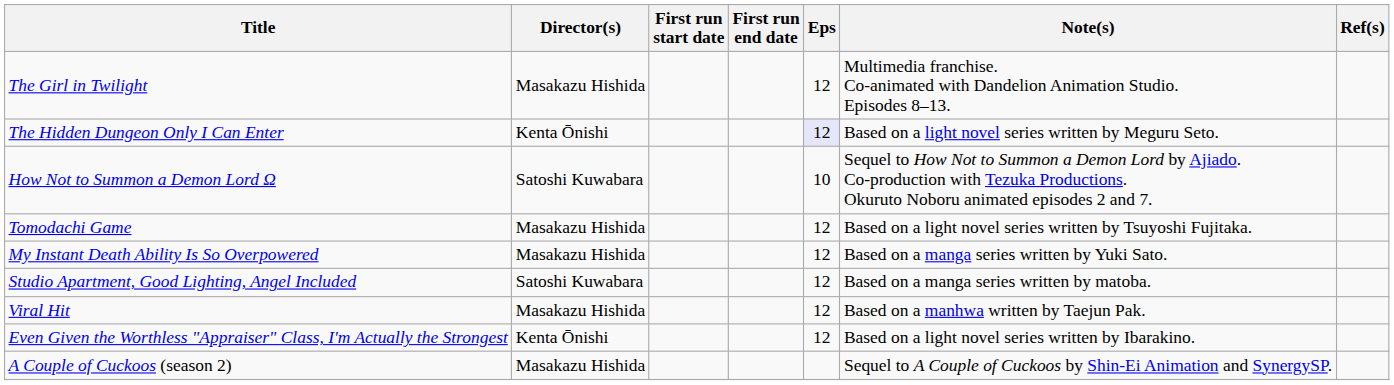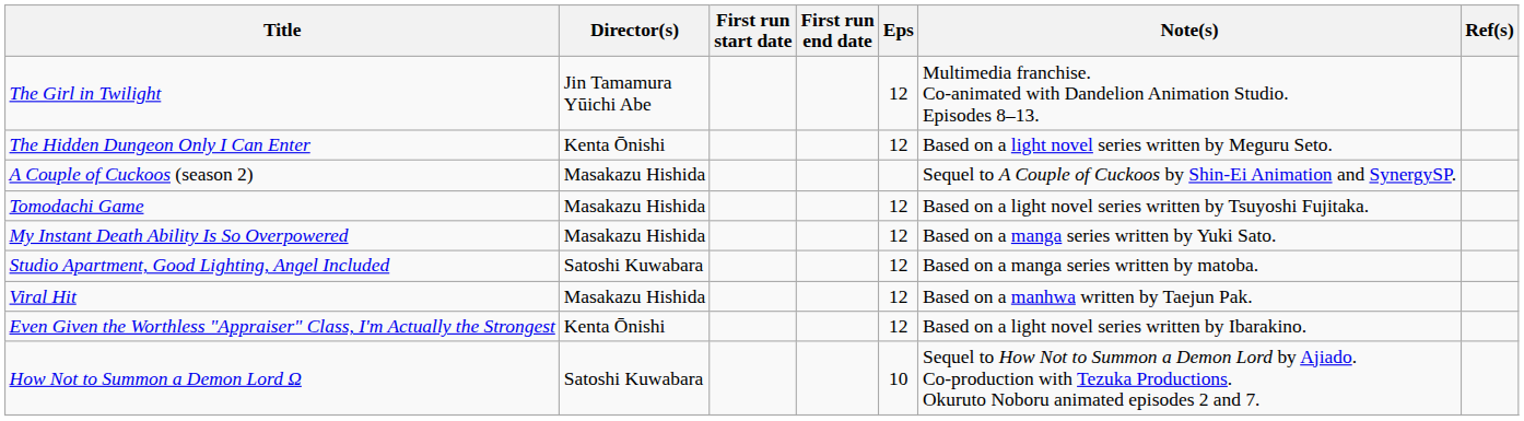The Girl in Twilight | Director(s): Masakazu Hishida -> Jin Tamamura Yūichi Abe
The Hidden Dungeon Only I Can Enter | Eps: lavender background -> no background
rows swapped: How Not to Summon a Demon Lord Ω <-> A Couple of Cuckoos (season 2)
